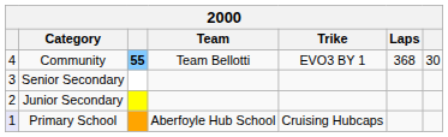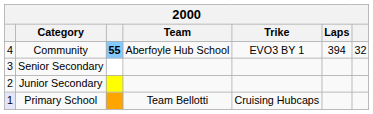Community | Team: Team Bellotti -> Aberfoyle Hub School
Community | Laps: 368 -> 394
Community | column 7: 30 -> 32
Primary School | Team: Aberfoyle Hub School -> Team Bellotti
